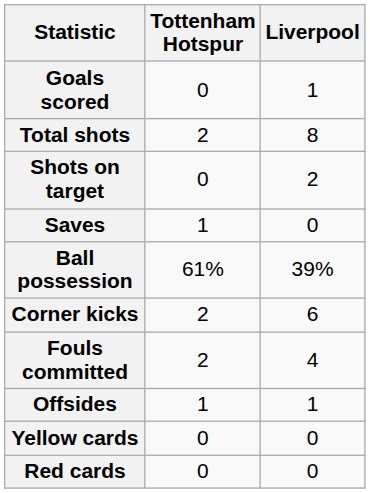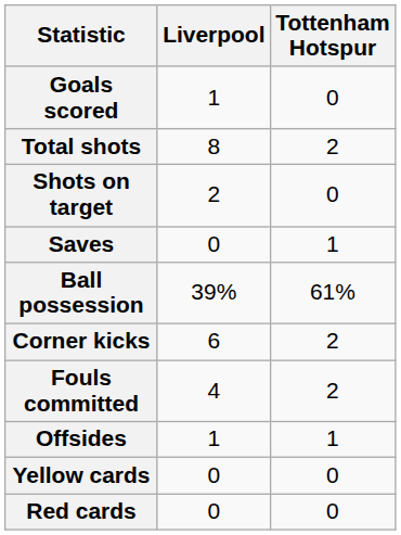columns swapped: Tottenham Hotspur <-> Liverpool
